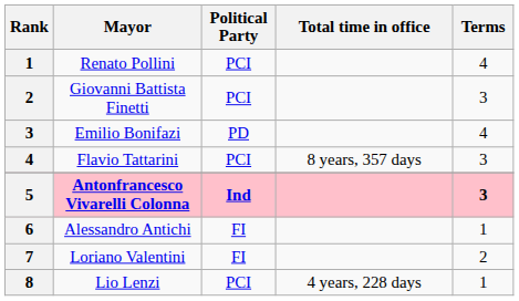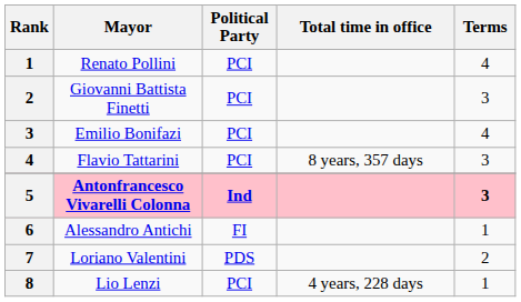Emilio Bonifazi | Political Party: PD -> PCI
Loriano Valentini | Political Party: FI -> PDS
